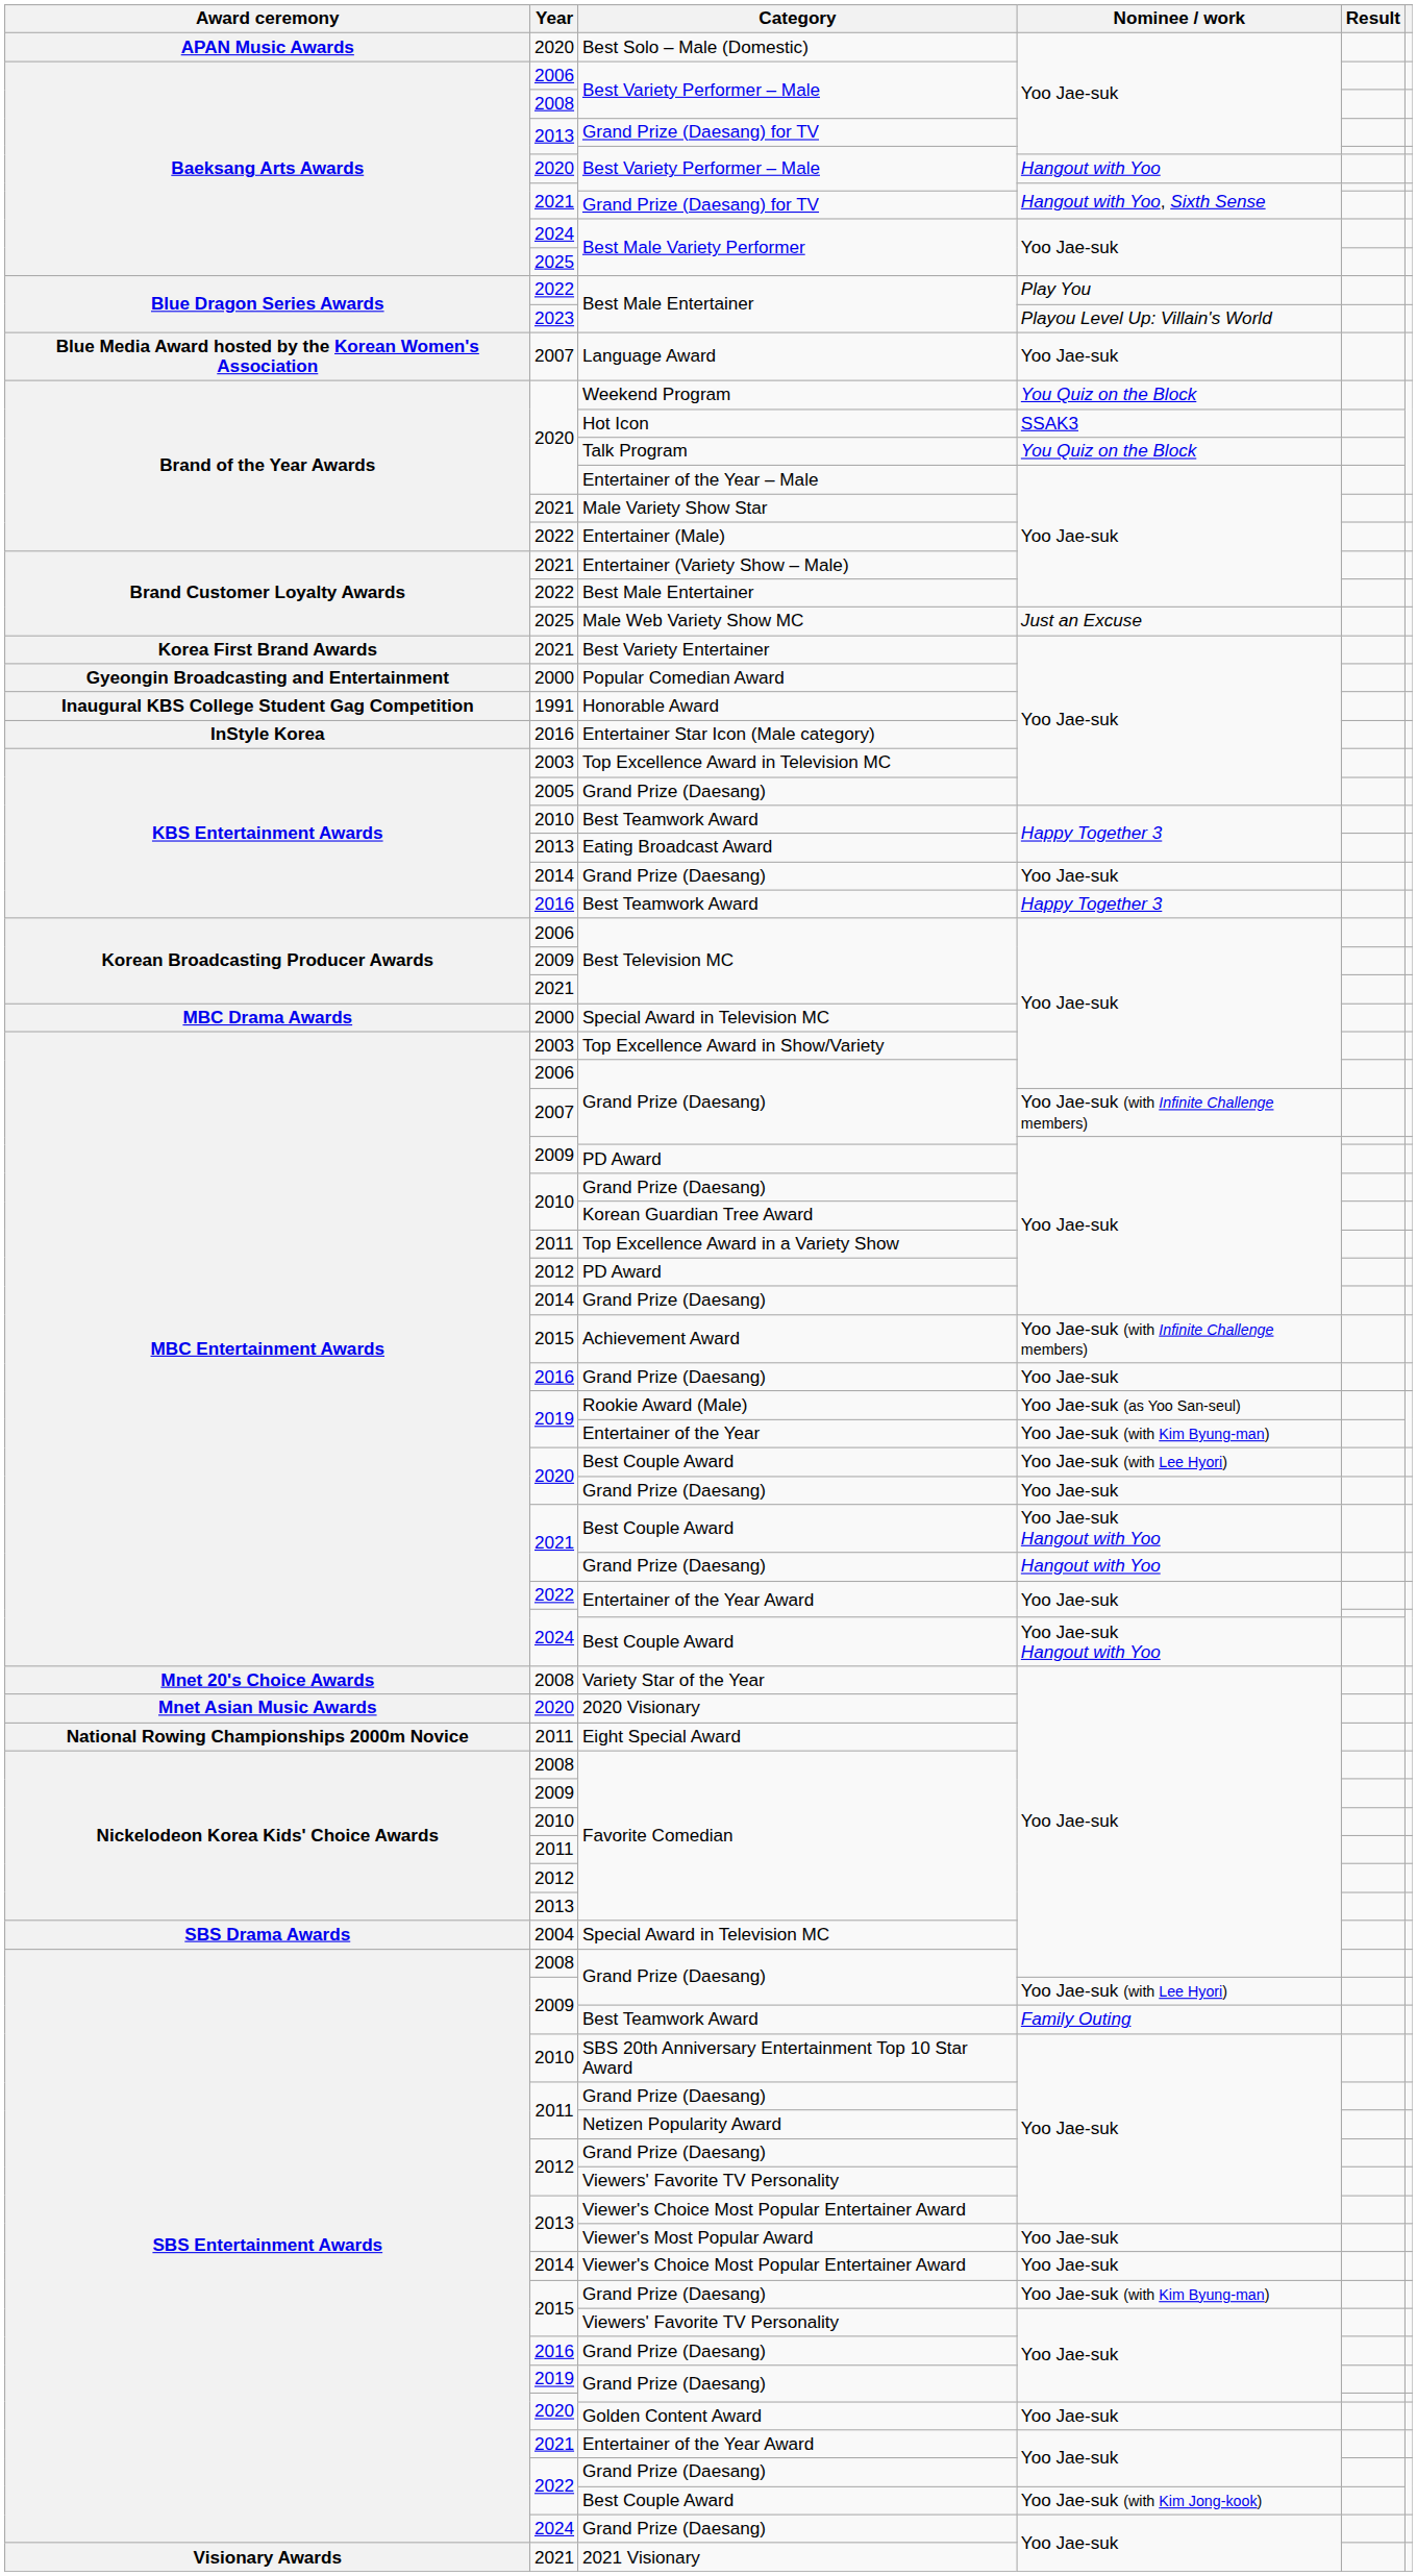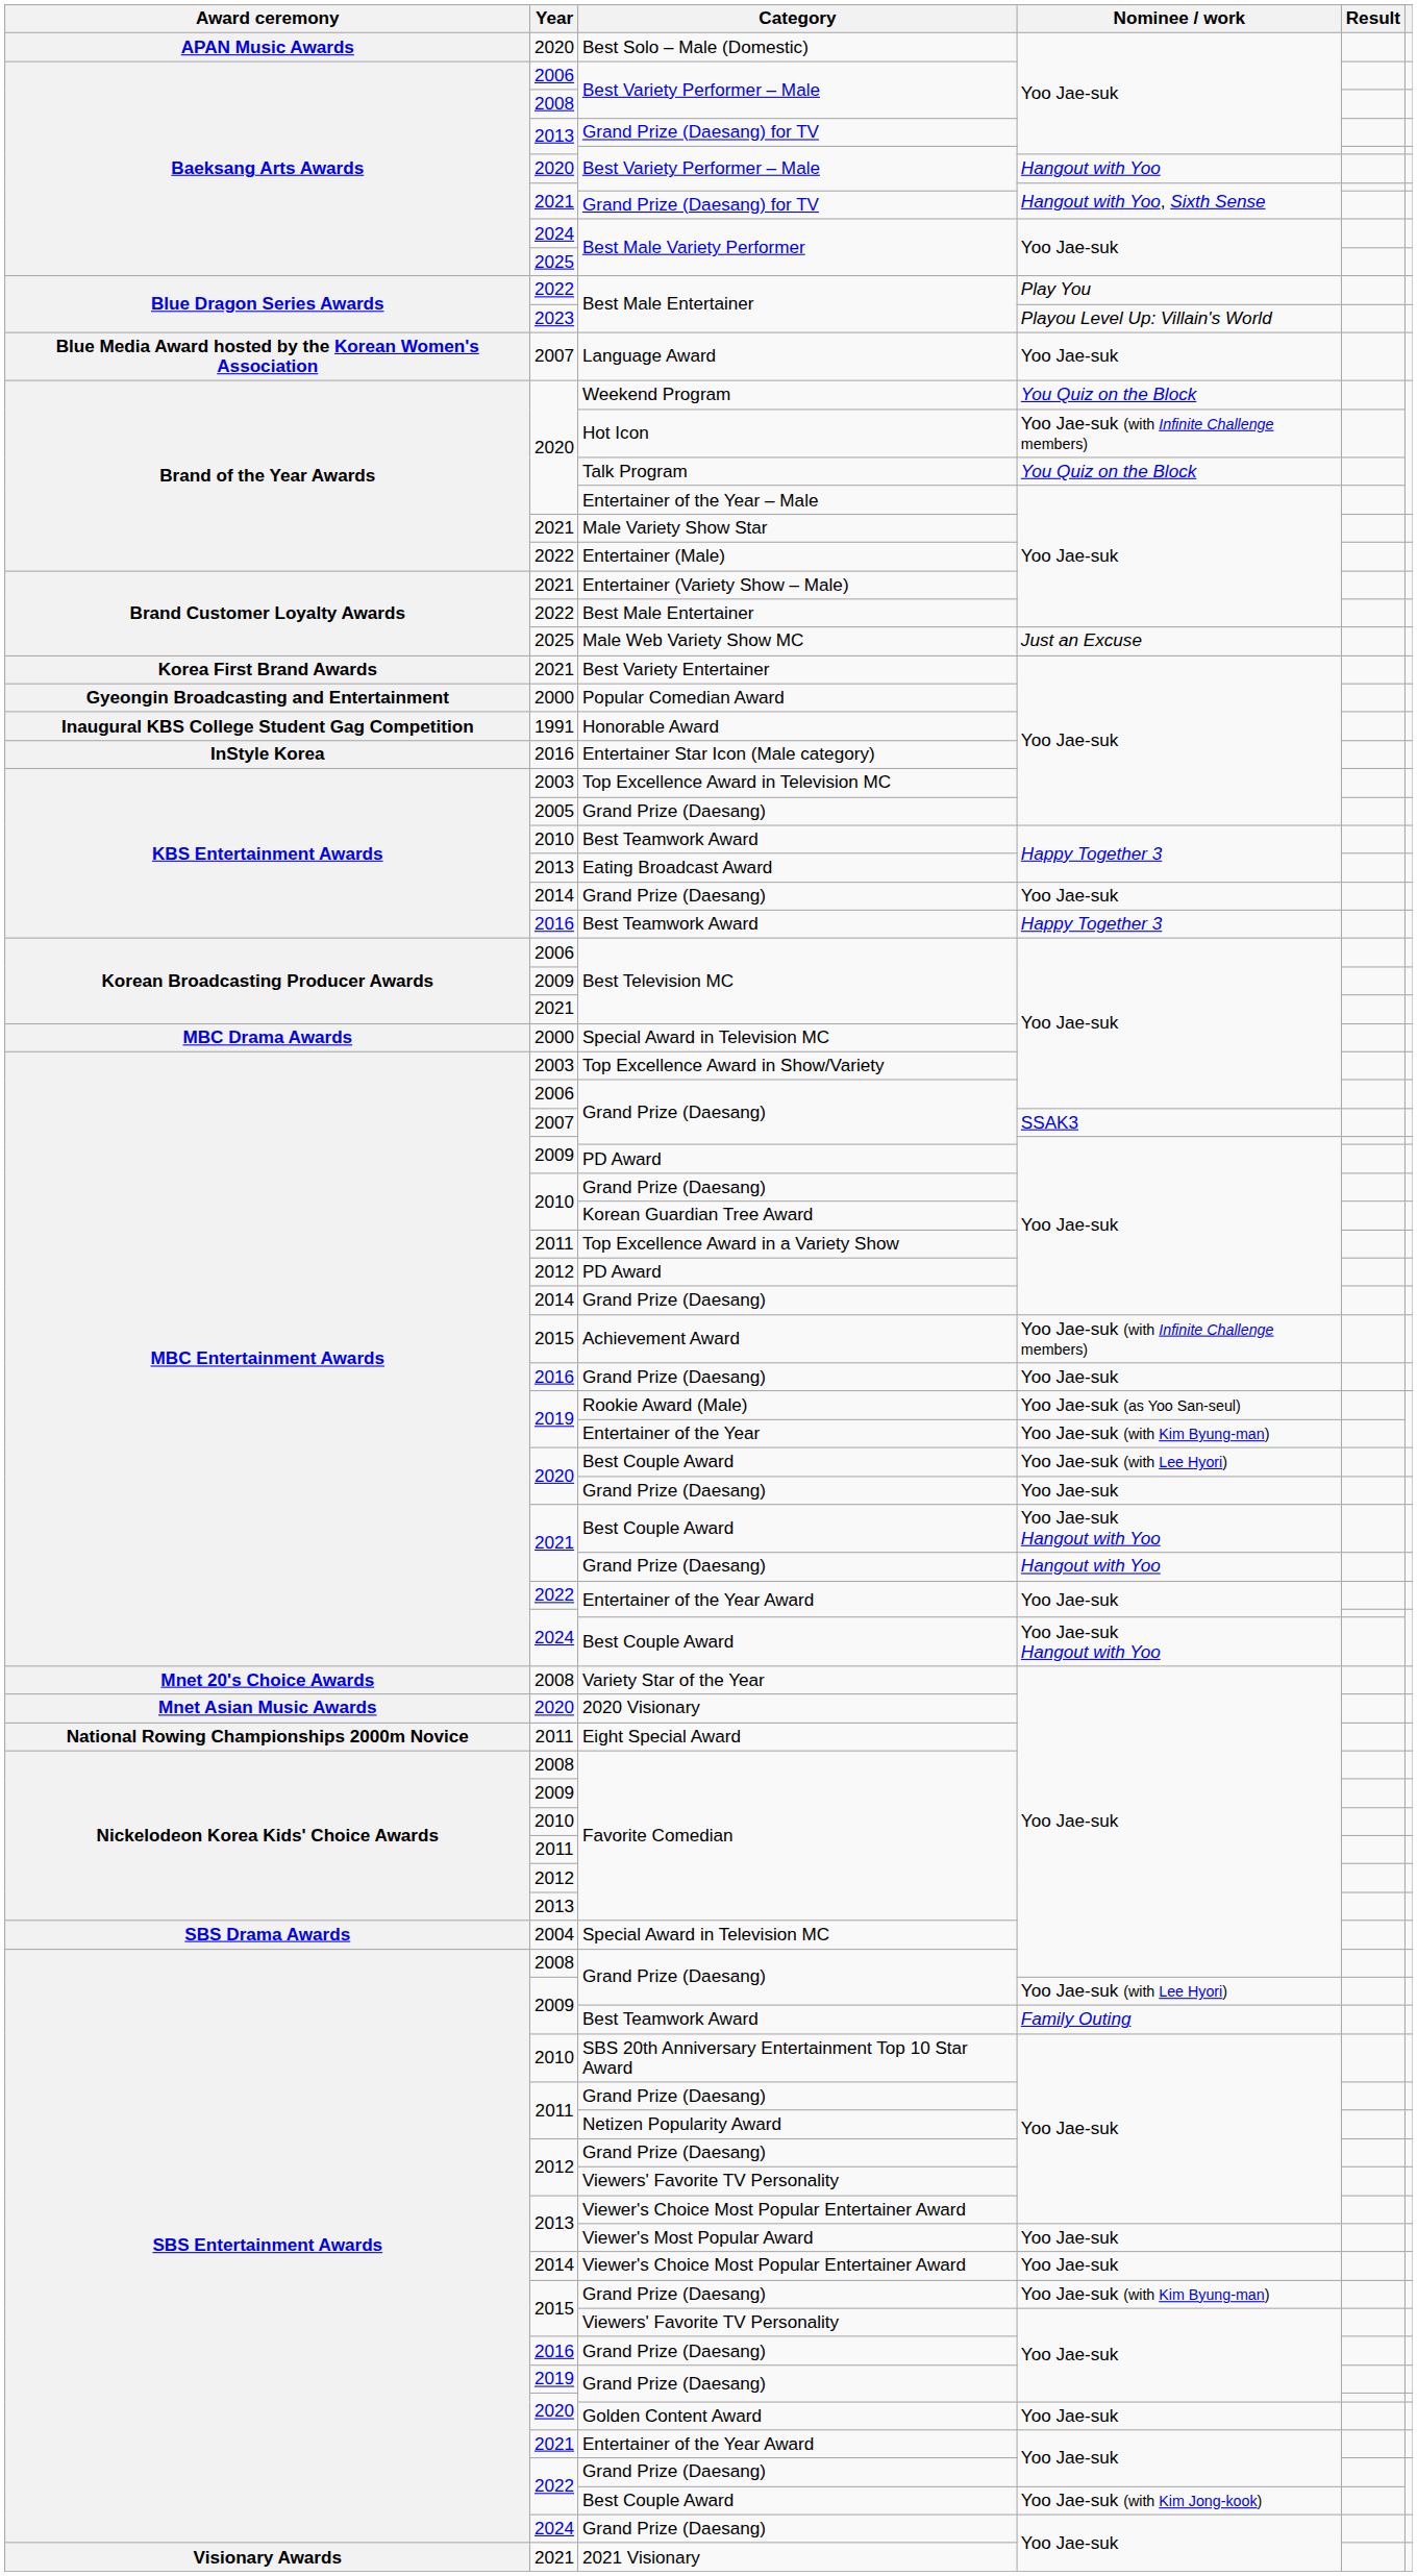Hot Icon | Nominee / work: SSAK3 -> Yoo Jae-suk (with Infinite Challenge members)
2007 / Grand Prize (Daesang) | Nominee / work: Yoo Jae-suk (with Infinite Challenge members) -> SSAK3
